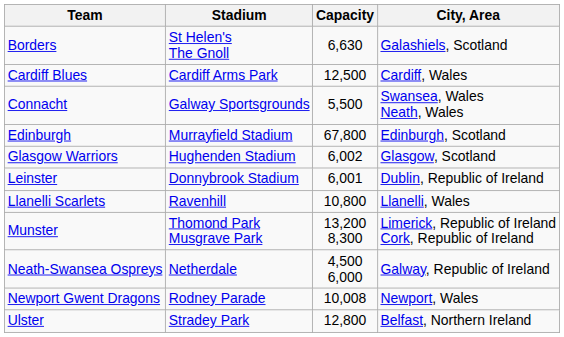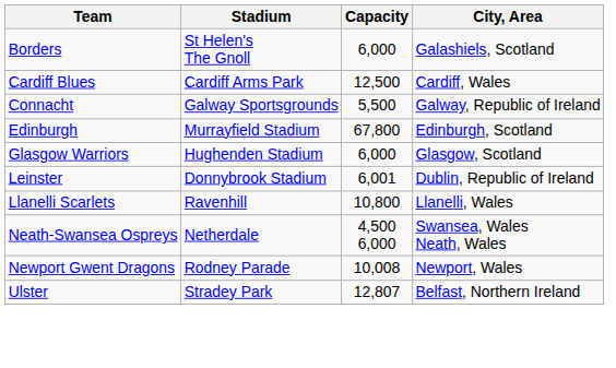Borders | Capacity: 6,630 -> 6,000
Connacht | City, Area: Swansea, Wales Neath, Wales -> Galway, Republic of Ireland
Glasgow Warriors | Capacity: 6,002 -> 6,000
- row: Munster | Thomond Park Musgrave Park | 13,200 8,300 | Limerick, Republic of Ireland Cork, Republic of Ireland
Neath-Swansea Ospreys | City, Area: Galway, Republic of Ireland -> Swansea, Wales Neath, Wales
Ulster | Capacity: 12,800 -> 12,807
